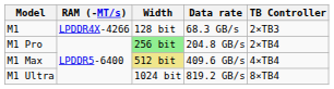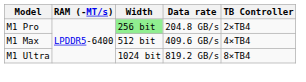- row: M1 | LPDDR4X-4266 | 128 bit | 68.3 GB/s | 2×TB3
M1 Max | Width: khaki background -> no background
